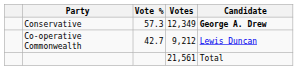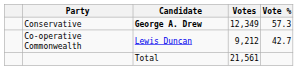columns swapped: Candidate <-> Vote %
